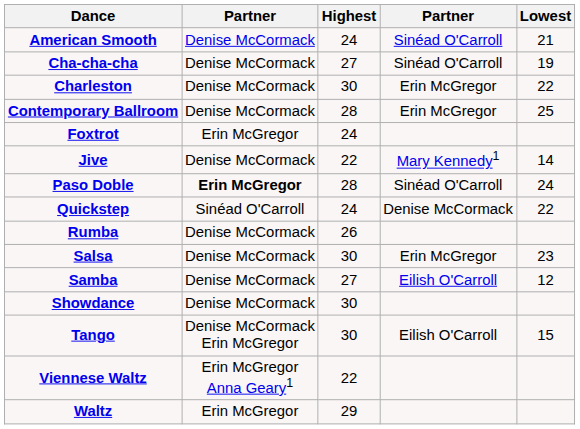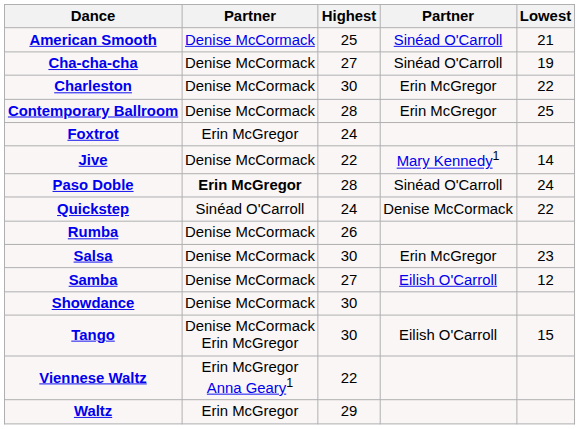American Smooth | Highest: 24 -> 25
